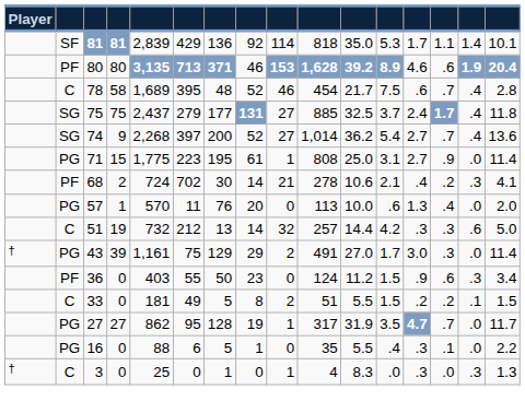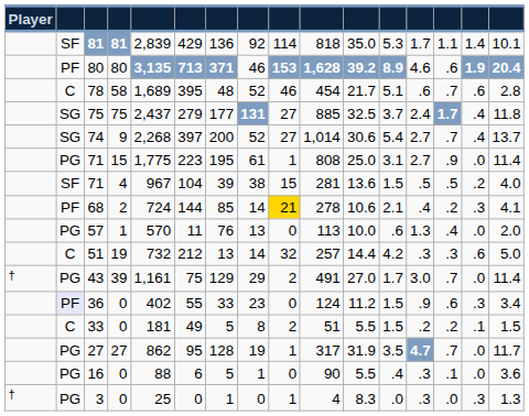78 | column 12: 7.5 -> 5.1
78 | column 15: .4 -> .6
74 | column 11: 36.2 -> 30.6
74 | column 16: 13.6 -> 13.7
+ row: SF | 71 | 4 | 967 | 104 | 39 | 38 | 15 | 281 | 13.6 | 1.5 | .5 | .5 | .2 | 4.0
68 | column 6: 702 -> 144
68 | column 7: 30 -> 85
68 | column 9: no background -> gold background
57 | column 8: 20 -> 13
43 | column 14: .3 -> .7
36 | column 2: no background -> lavender background
36 | column 5: 403 -> 402
36 | column 7: 50 -> 33
16 | column 10: 35 -> 90
16 | column 16: 2.2 -> 3.6
3 | column 2: C -> PG
